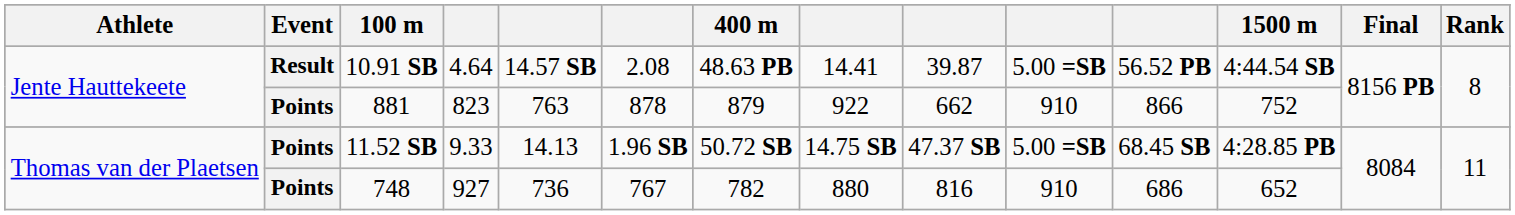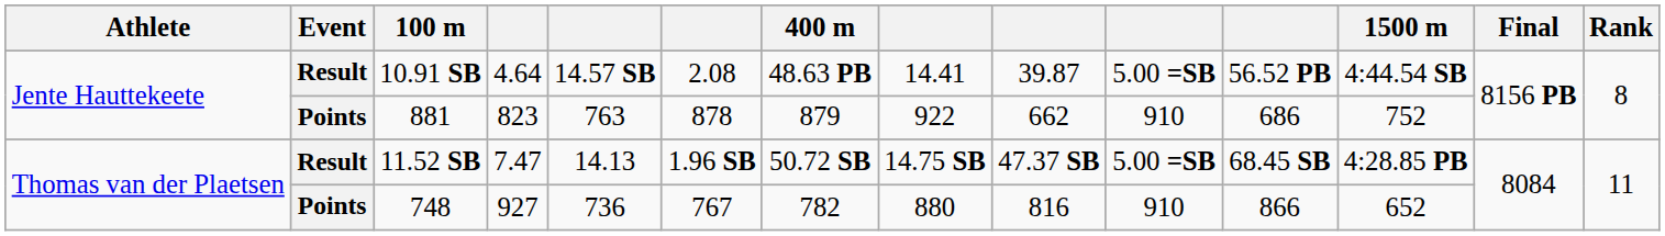881 | column 11: 866 -> 686
11.52 SB | Event: Points -> Result
11.52 SB | column 4: 9.33 -> 7.47
748 | column 11: 686 -> 866
